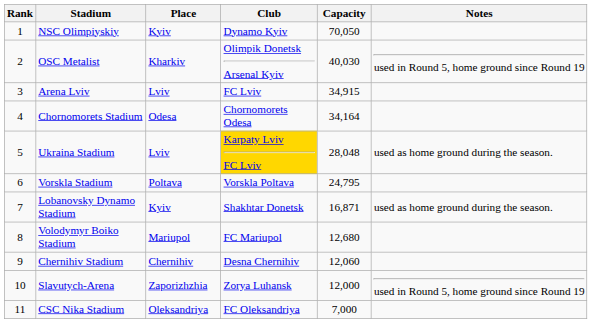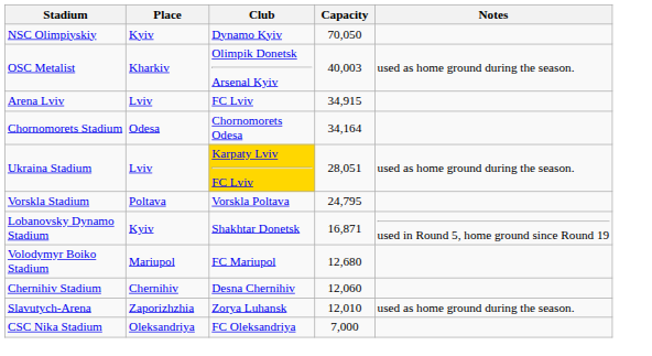- column: Rank | 1 | 2 | 3 | 4 | 5 | 6 | 7 | 8 | 9 | 10 | 11
OSC Metalist | Capacity: 40,030 -> 40,003
OSC Metalist | Notes: used in Round 5, home ground since Round 19 -> used as home ground during the season.
Ukraina Stadium | Capacity: 28,048 -> 28,051
Lobanovsky Dynamo Stadium | Notes: used as home ground during the season. -> used in Round 5, home ground since Round 19
Slavutych-Arena | Capacity: 12,000 -> 12,010
Slavutych-Arena | Notes: used in Round 5, home ground since Round 19 -> used as home ground during the season.
